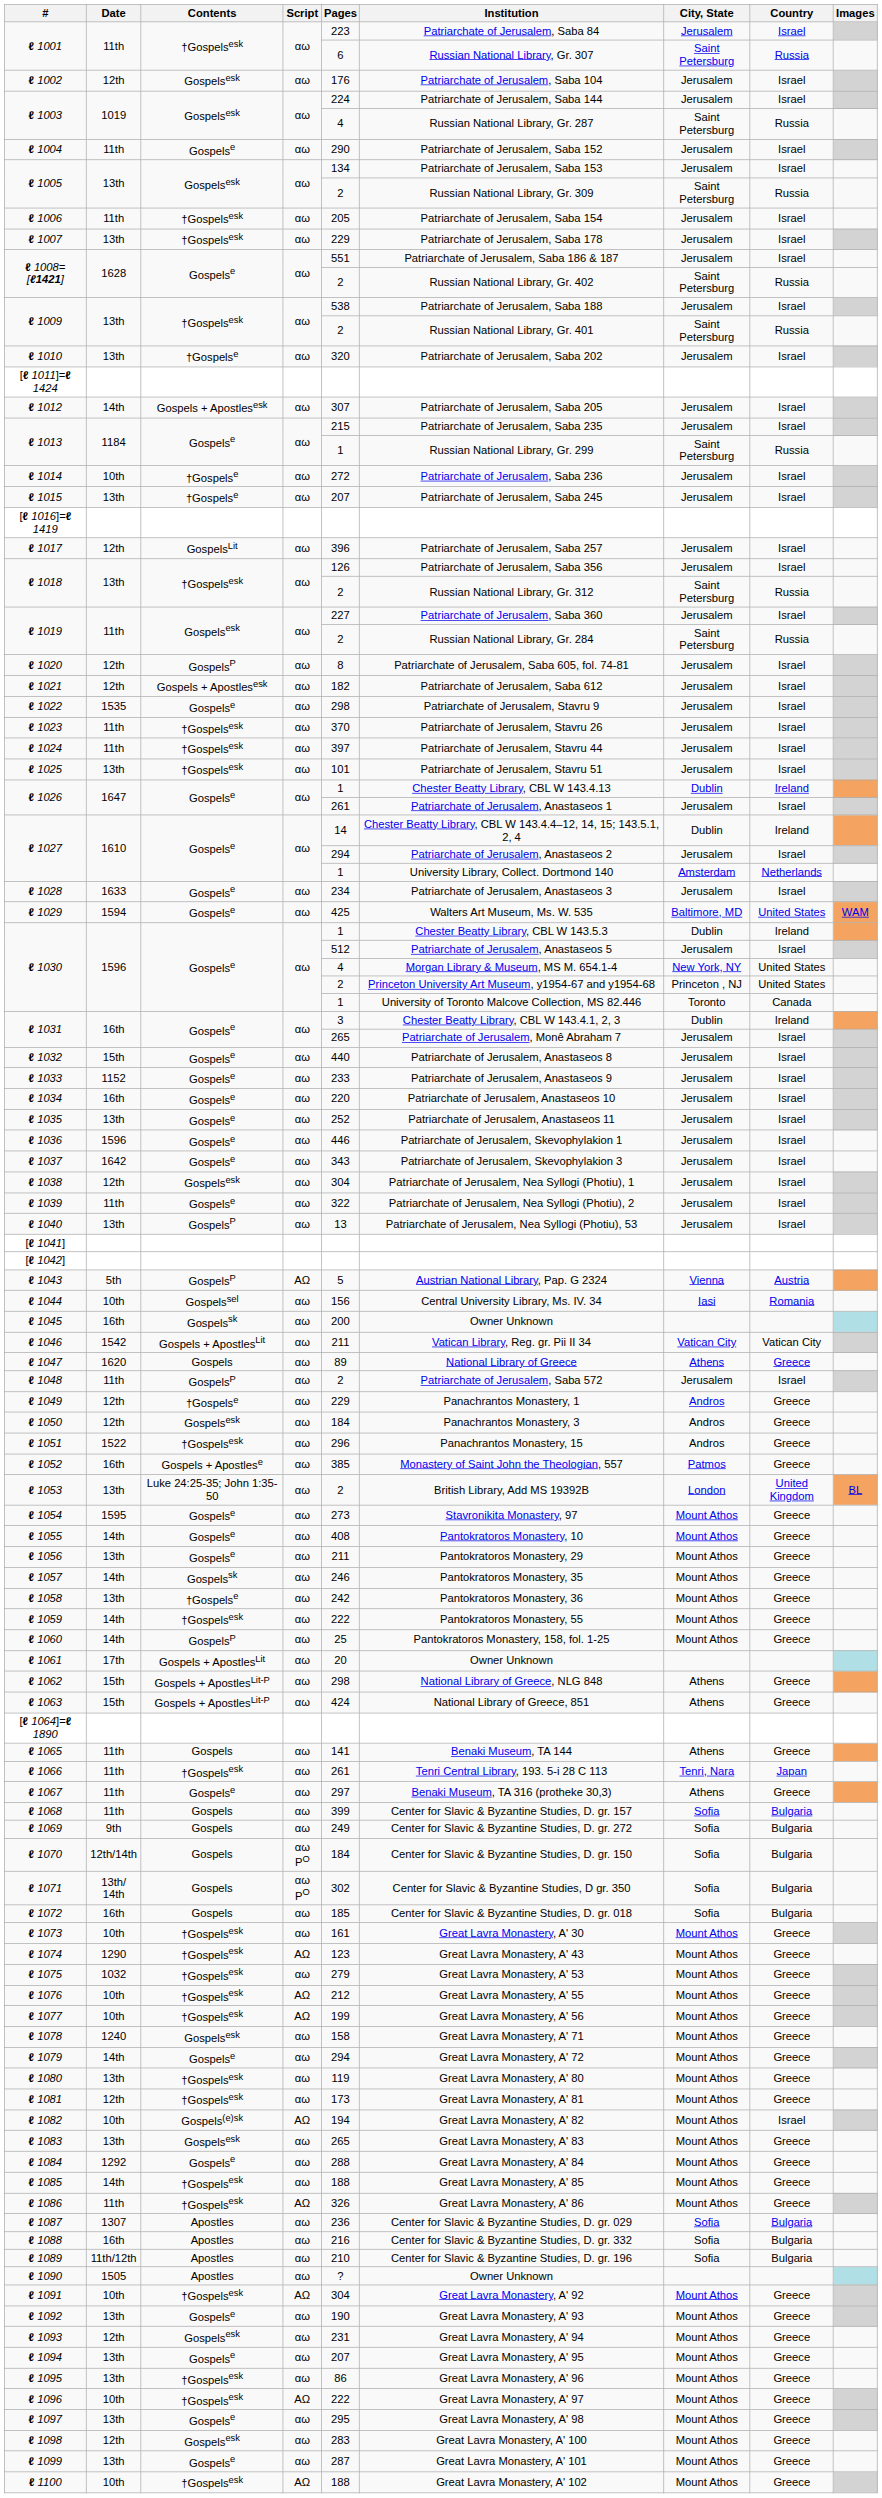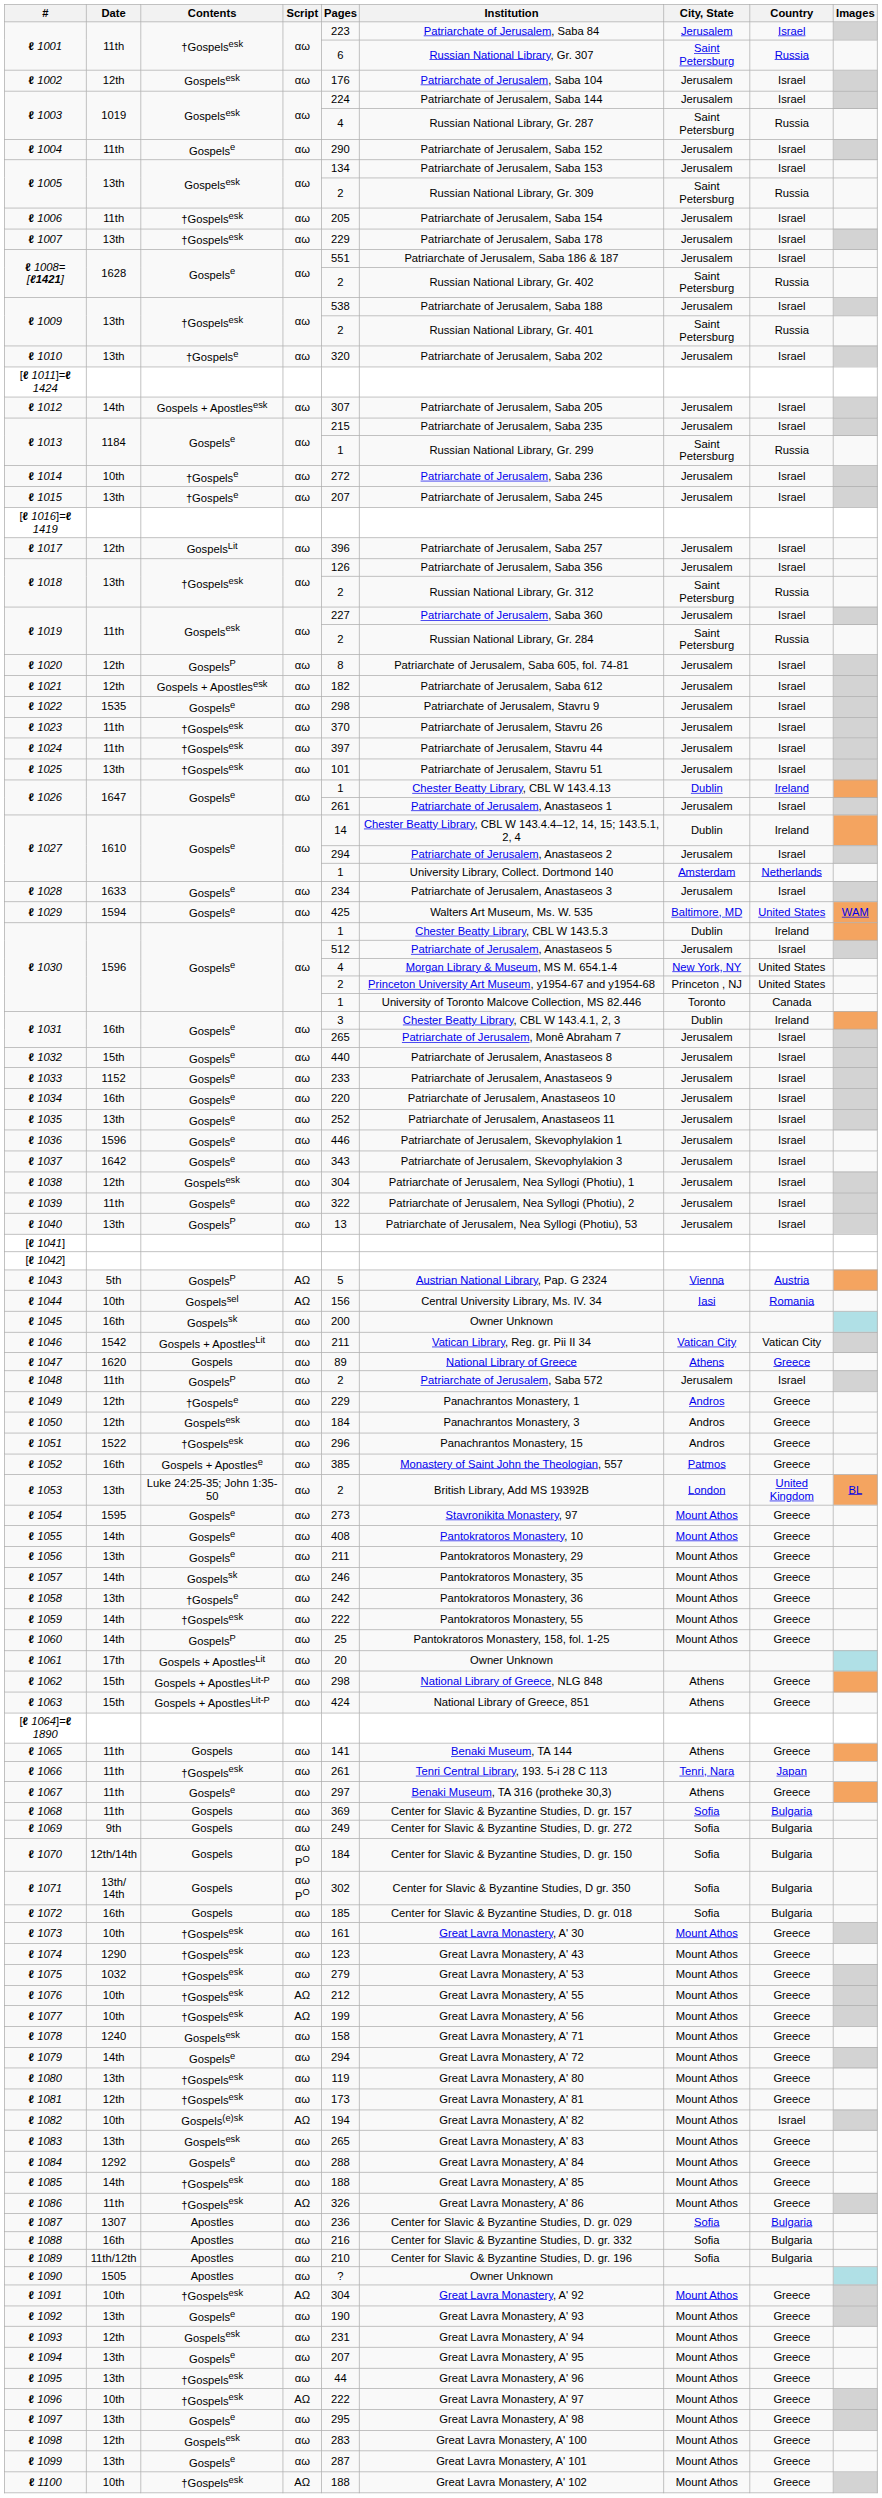ℓ 1044 | Script: αω -> ΑΩ
ℓ 1068 | Pages: 399 -> 369
ℓ 1074 | Script: ΑΩ -> αω
ℓ 1095 | Pages: 86 -> 44
